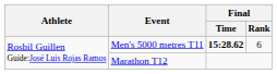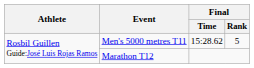Men's 5000 metres T11 | Final / Time: bold -> normal
Men's 5000 metres T11 | Final / Rank: 6 -> 5
